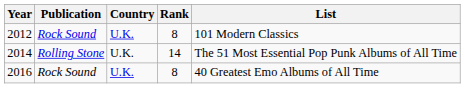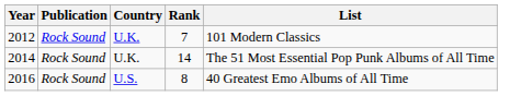2012 | Rank: 8 -> 7
2014 | Publication: Rolling Stone -> Rock Sound
2016 | Country: U.K. -> U.S.
